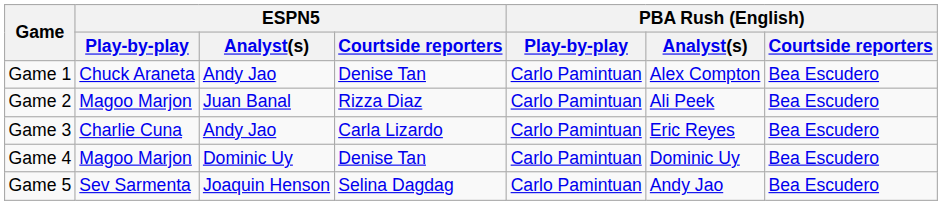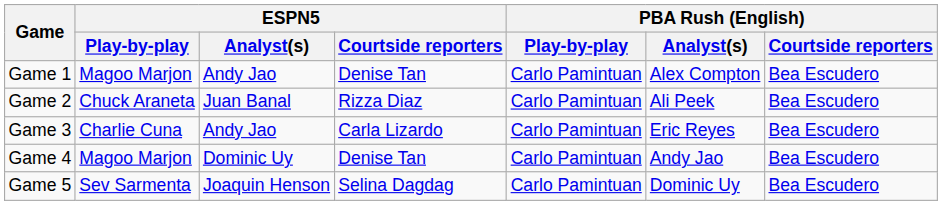Game 1 | ESPN5 / Play-by-play: Chuck Araneta -> Magoo Marjon
Game 2 | ESPN5 / Play-by-play: Magoo Marjon -> Chuck Araneta
Game 4 | PBA Rush (English) / Analyst(s): Dominic Uy -> Andy Jao
Game 5 | PBA Rush (English) / Analyst(s): Andy Jao -> Dominic Uy
